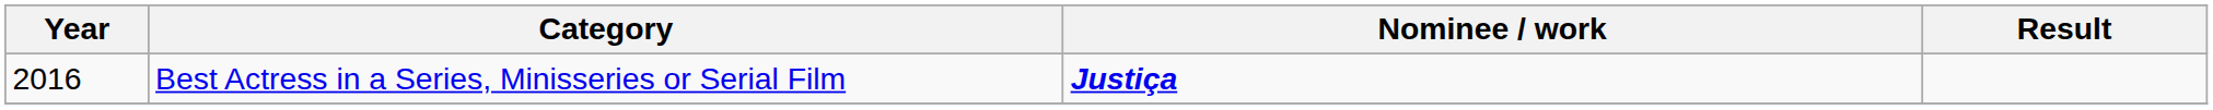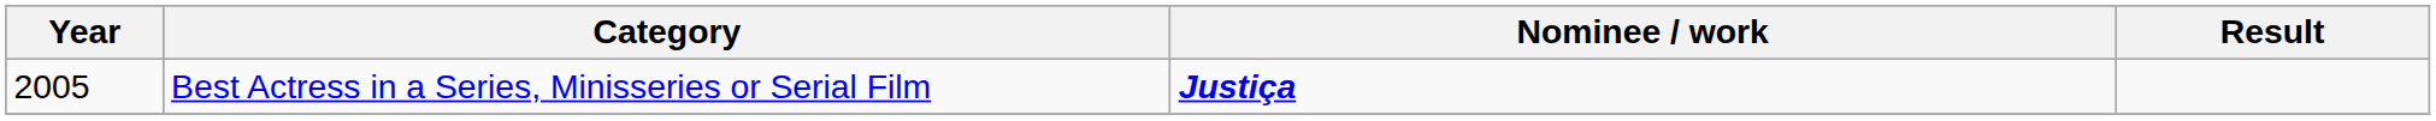Best Actress in a Series, Minisseries or Serial Film | Year: 2016 -> 2005
